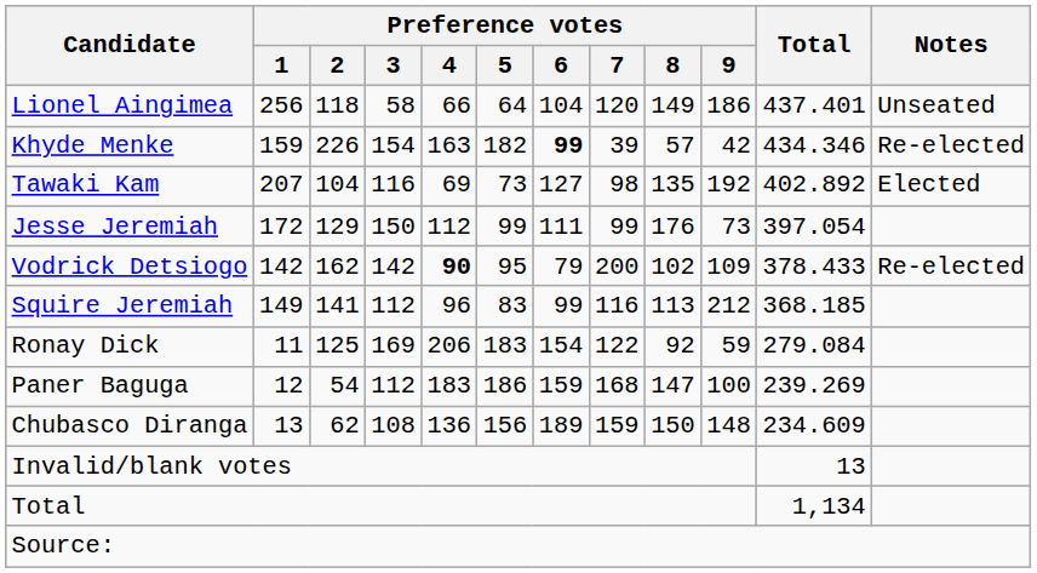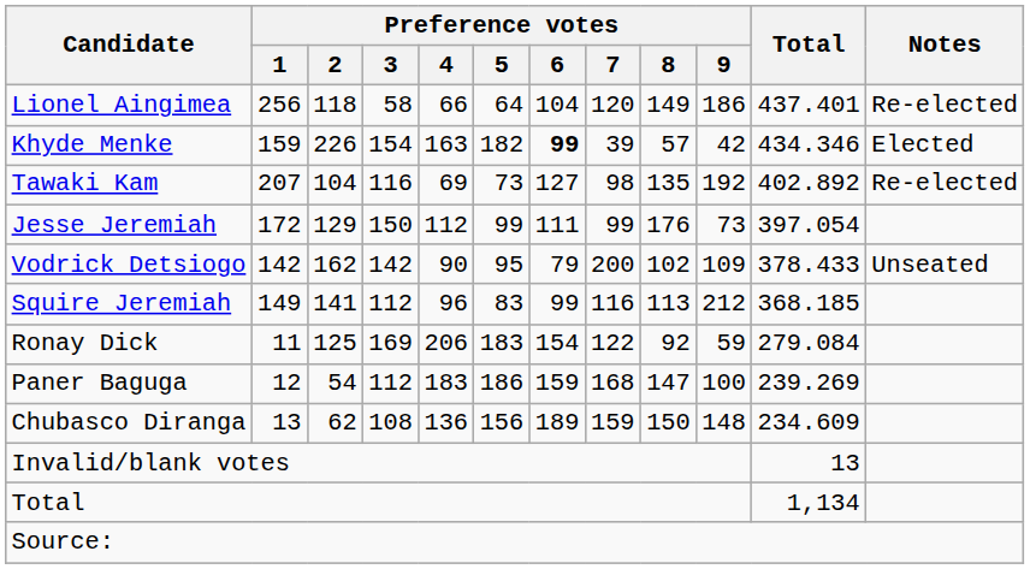Lionel Aingimea | Notes: Unseated -> Re-elected
Khyde Menke | Notes: Re-elected -> Elected
Tawaki Kam | Notes: Elected -> Re-elected
Vodrick Detsiogo | Preference votes / 4: bold -> normal
Vodrick Detsiogo | Notes: Re-elected -> Unseated
